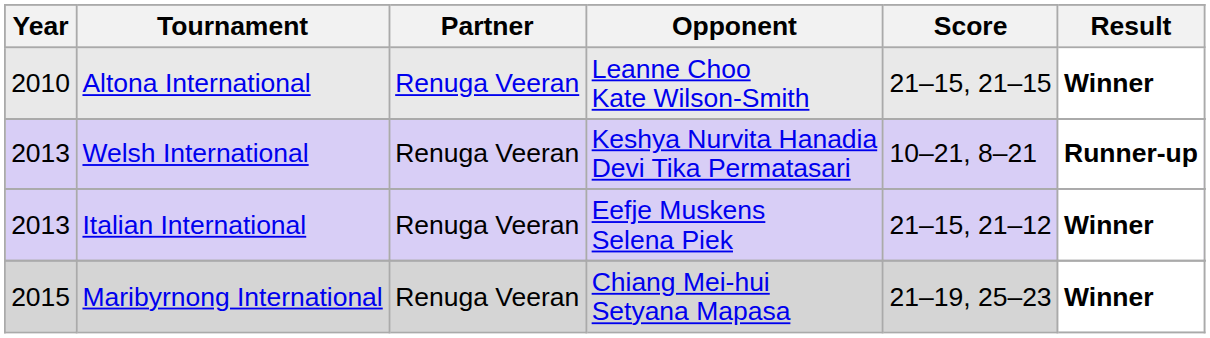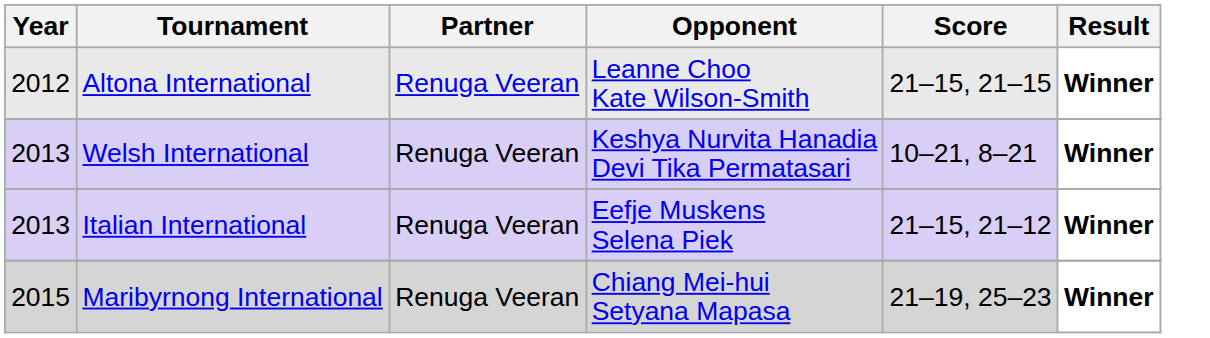Altona International | Year: 2010 -> 2012
Welsh International | Result: Runner-up -> Winner
